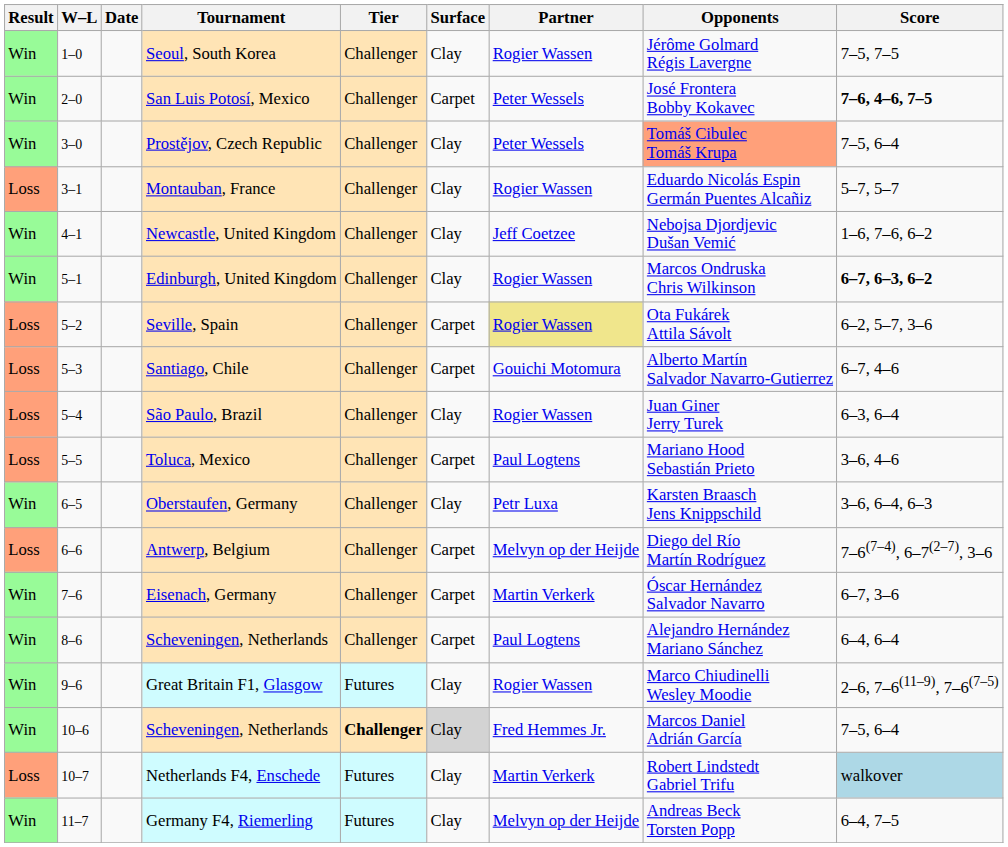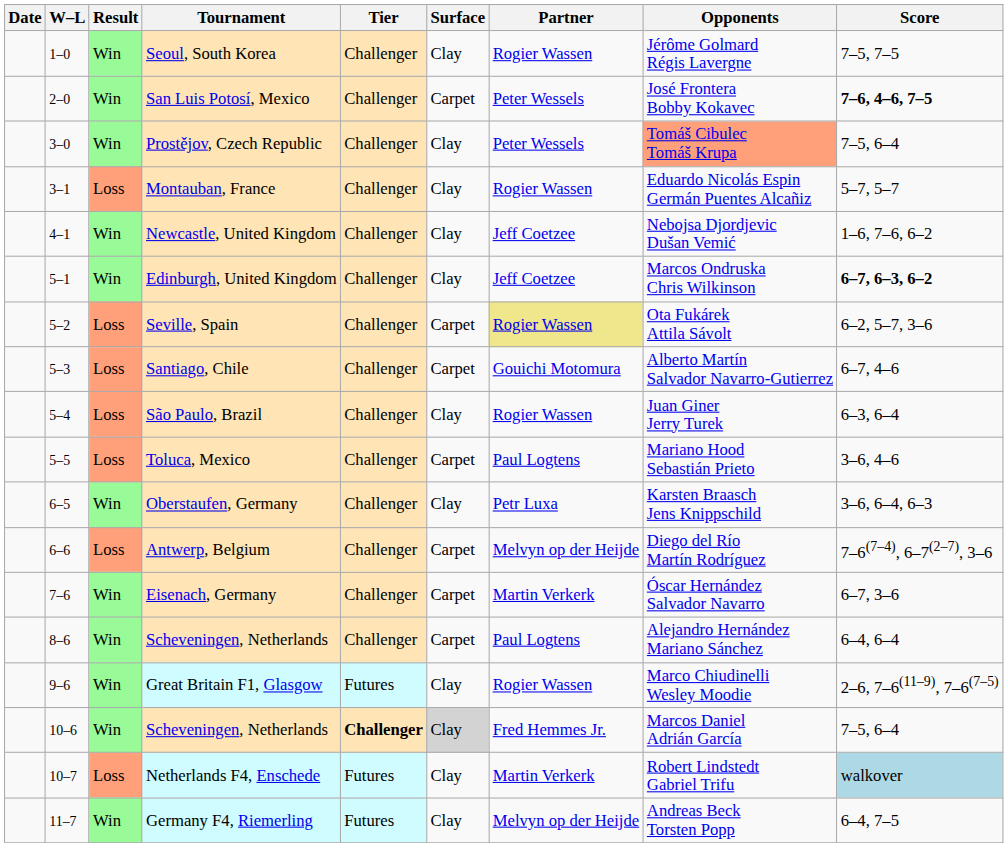columns swapped: Result <-> Date
Edinburgh, United Kingdom | Partner: Rogier Wassen -> Jeff Coetzee
